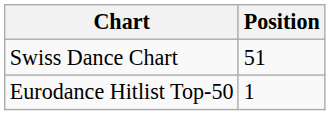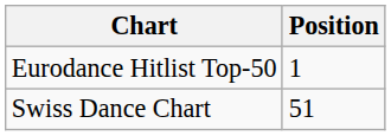rows swapped: Eurodance Hitlist Top-50 <-> Swiss Dance Chart
